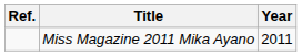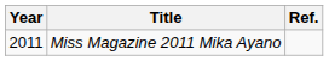columns swapped: Year <-> Ref.
